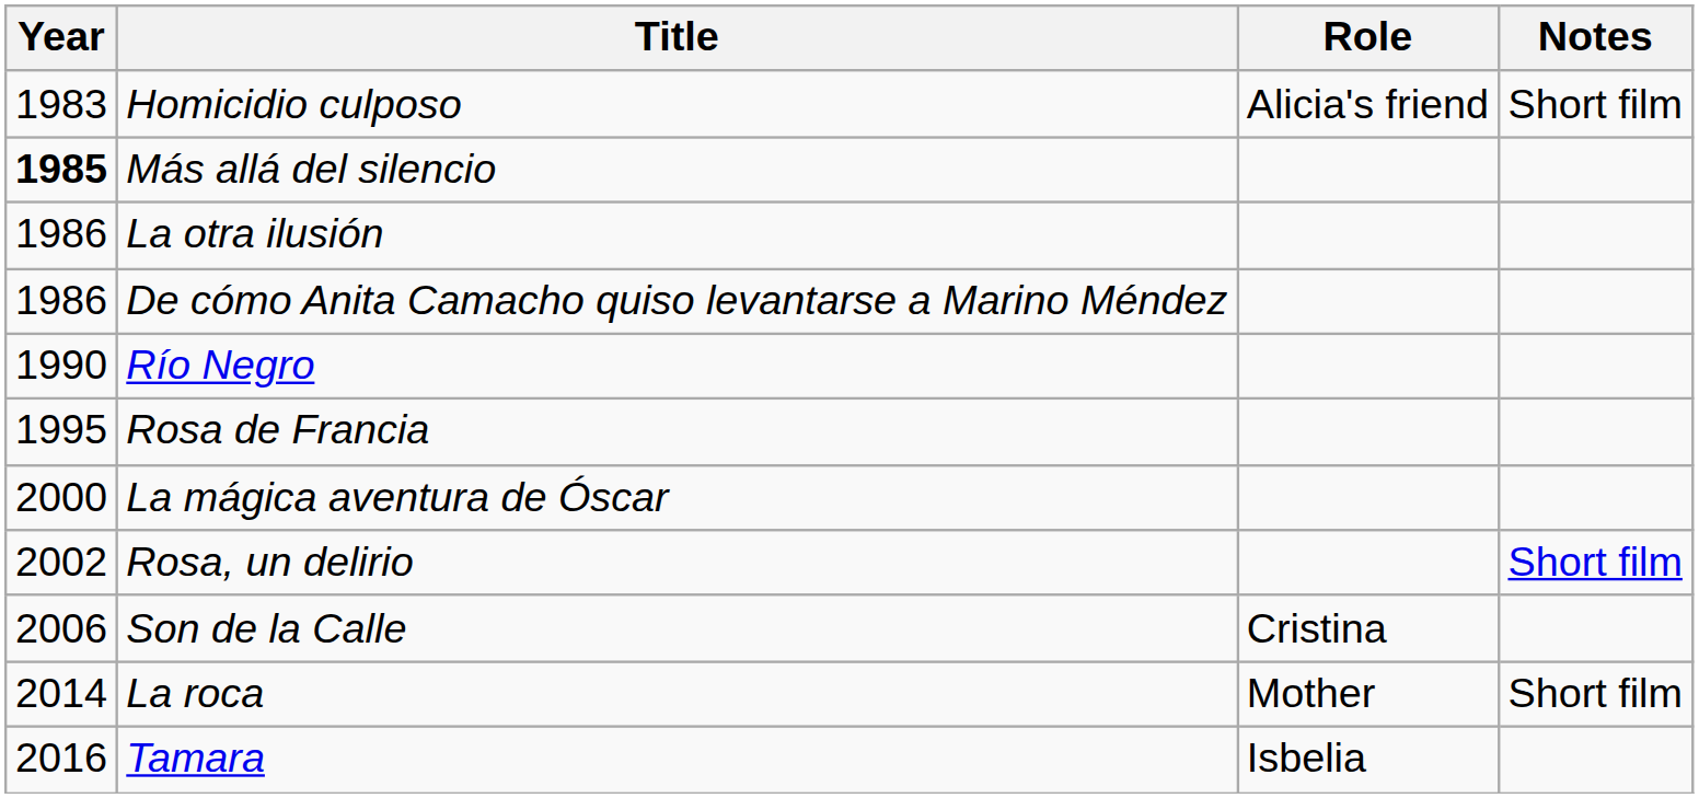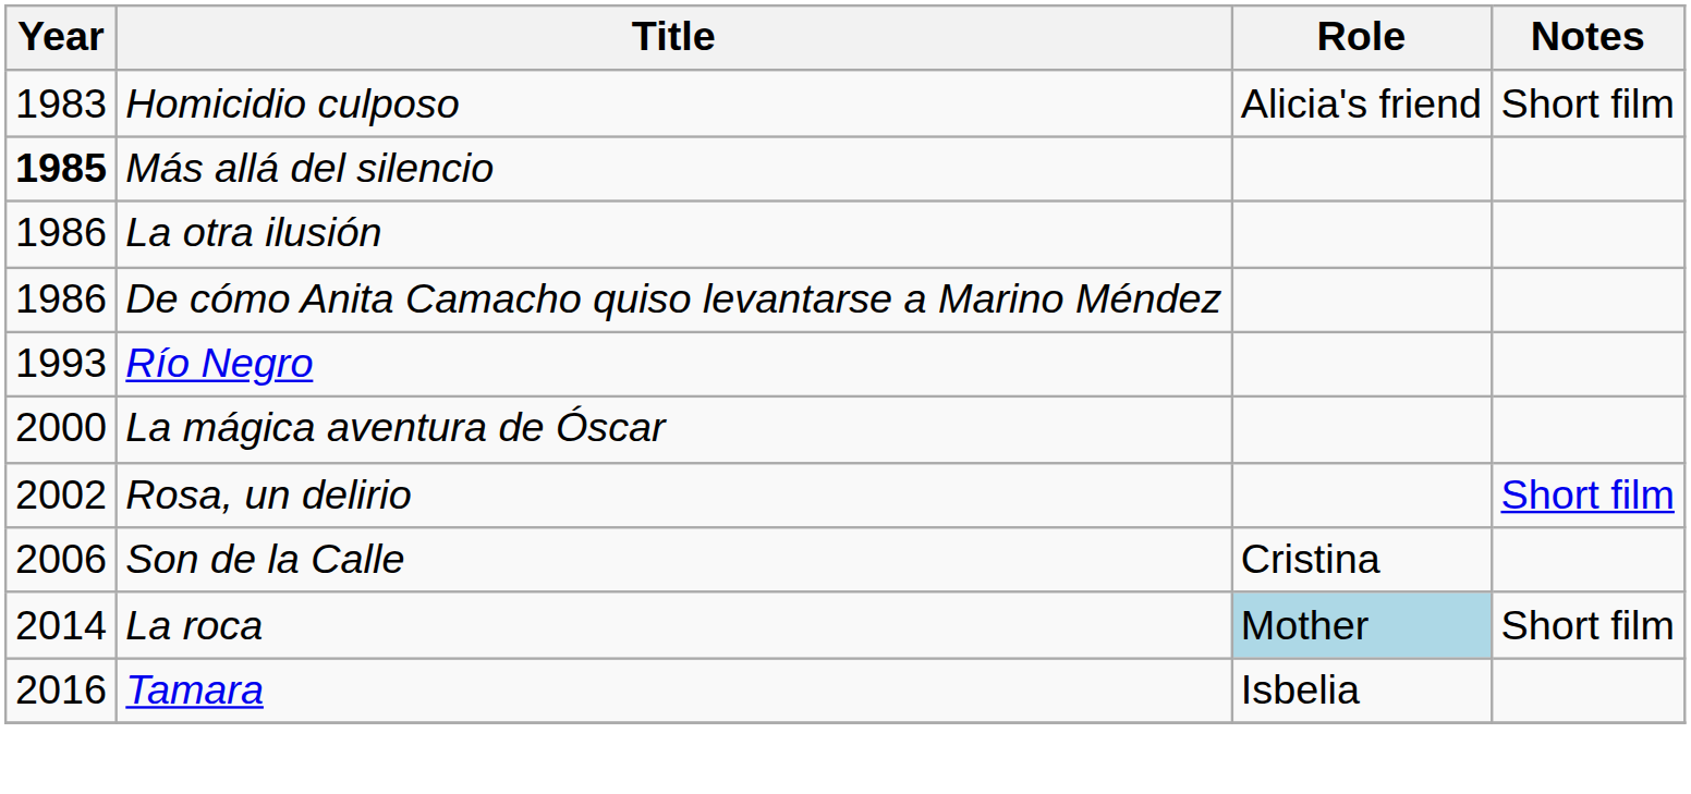Río Negro | Year: 1990 -> 1993
- row: 1995 | Rosa de Francia
La roca | Role: no background -> lightblue background
